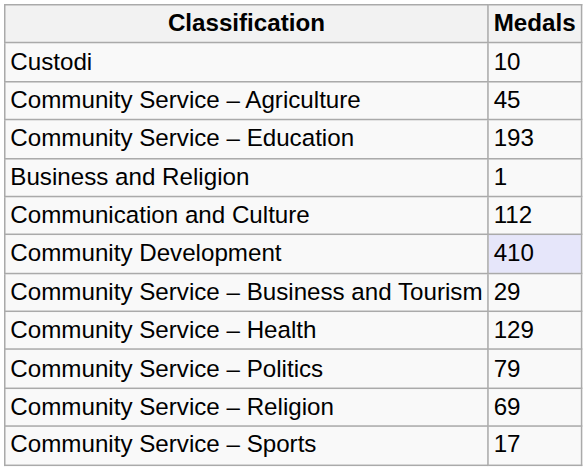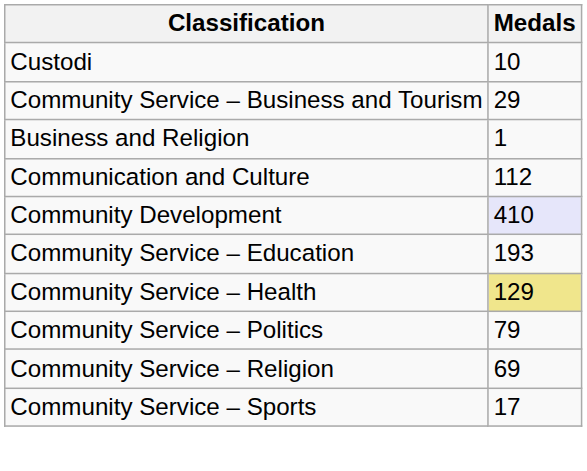- row: Community Service – Agriculture | 45
rows swapped: Community Service – Business and Tourism <-> Community Service – Education
Community Service – Health | Medals: no background -> khaki background
